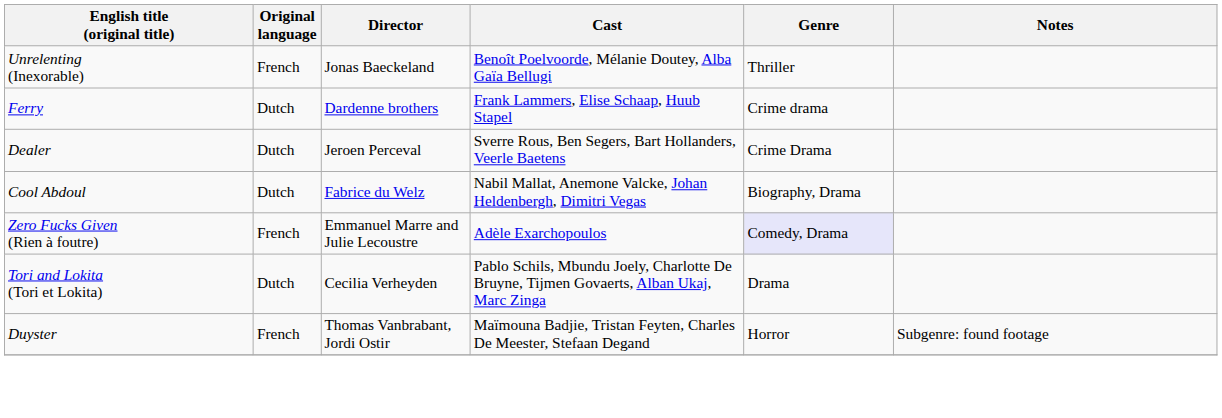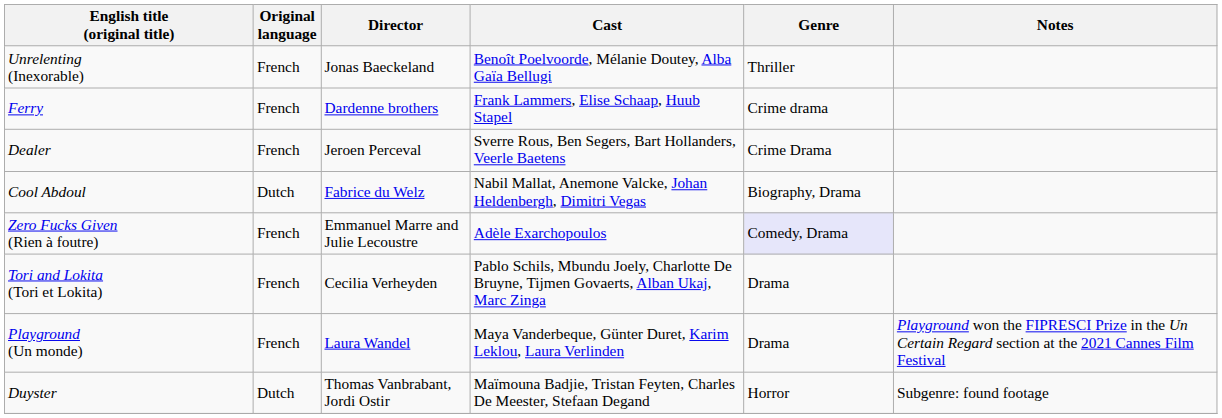Ferry | Original language: Dutch -> French
Dealer | Original language: Dutch -> French
Tori and Lokita (Tori et Lokita) | Original language: Dutch -> French
+ row: Playground (Un monde) | French | Laura Wandel | Maya Vanderbeque, Günter Duret, Karim Leklou, Laura Verlinden | Drama | Playground won the FIPRESCI Prize in the Un Certain Regard section at the 2021 Cannes Film Festival
Duyster | Original language: French -> Dutch
